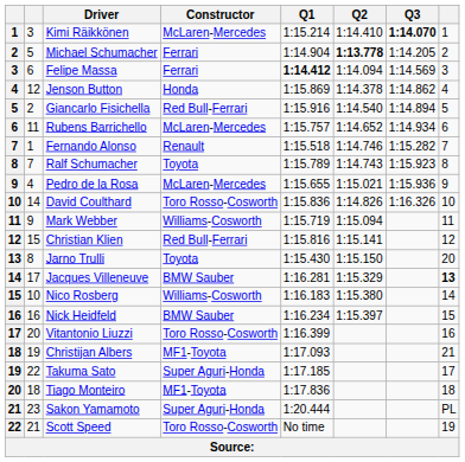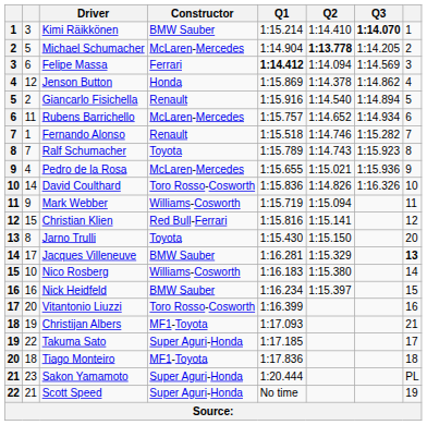Kimi Räikkönen | Constructor: McLaren-Mercedes -> BMW Sauber
Michael Schumacher | Constructor: Ferrari -> McLaren-Mercedes
Giancarlo Fisichella | Constructor: Red Bull-Ferrari -> Renault
Scott Speed | Constructor: Toro Rosso-Cosworth -> Super Aguri-Honda
